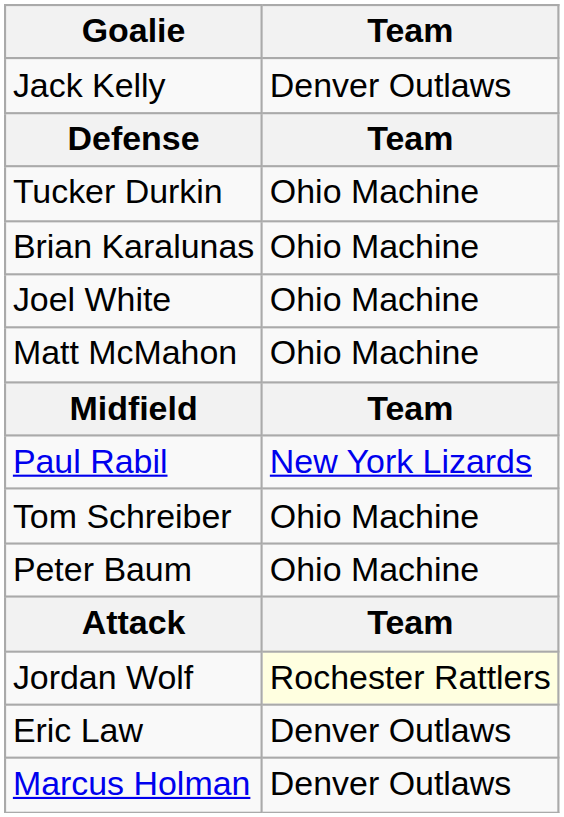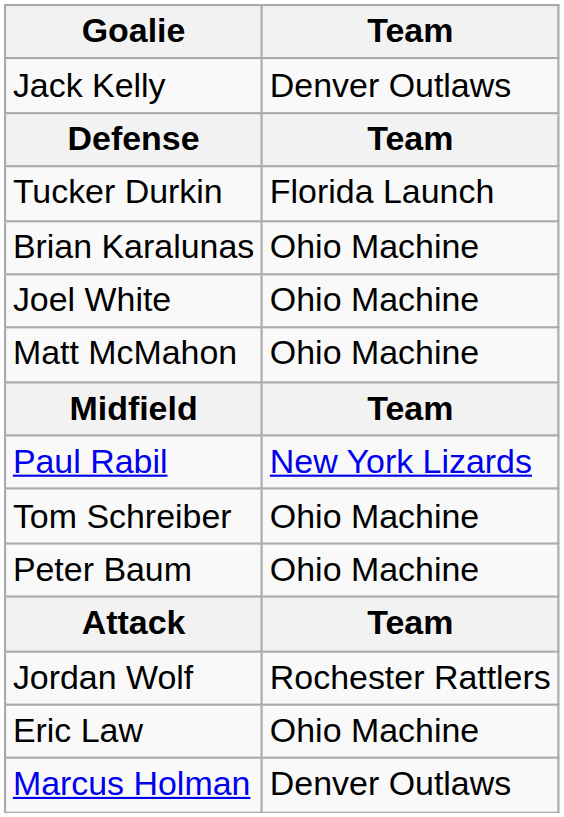Tucker Durkin | Team: Ohio Machine -> Florida Launch
Jordan Wolf | Team: lightyellow background -> no background
Eric Law | Team: Denver Outlaws -> Ohio Machine
